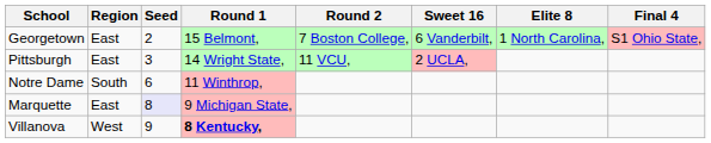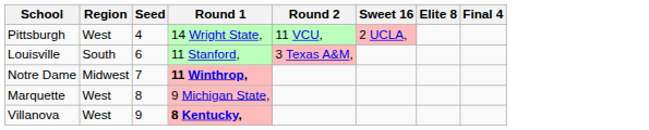- row: Georgetown | East | 2 | 15 Belmont, | 7 Boston College, | 6 Vanderbilt, | 1 North Carolina, | S1 Ohio State,
Pittsburgh | Region: East -> West
Pittsburgh | Seed: 3 -> 4
+ row: Louisville | South | 6 | 11 Stanford, | 3 Texas A&M,
Notre Dame | Region: South -> Midwest
Notre Dame | Seed: 6 -> 7
Notre Dame | Round 1: normal -> bold
Marquette | Region: East -> West
Marquette | Seed: lavender background -> no background
